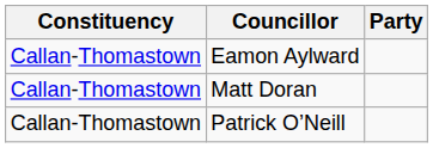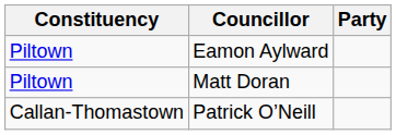Eamon Aylward | Constituency: Callan-Thomastown -> Piltown
Matt Doran | Constituency: Callan-Thomastown -> Piltown
